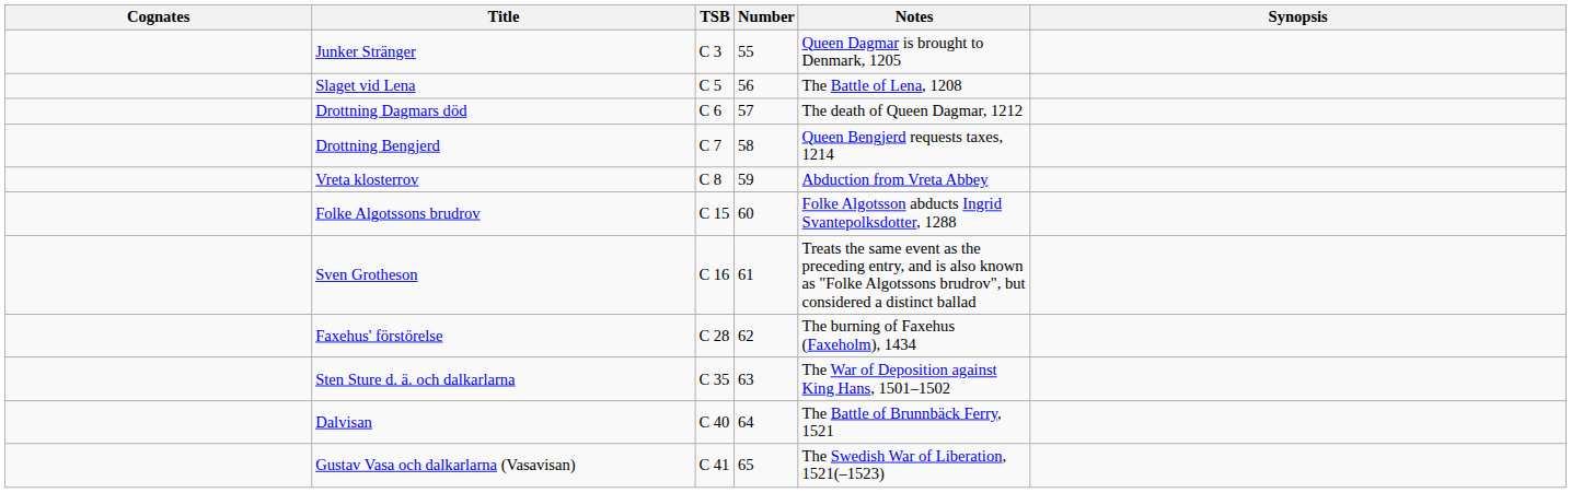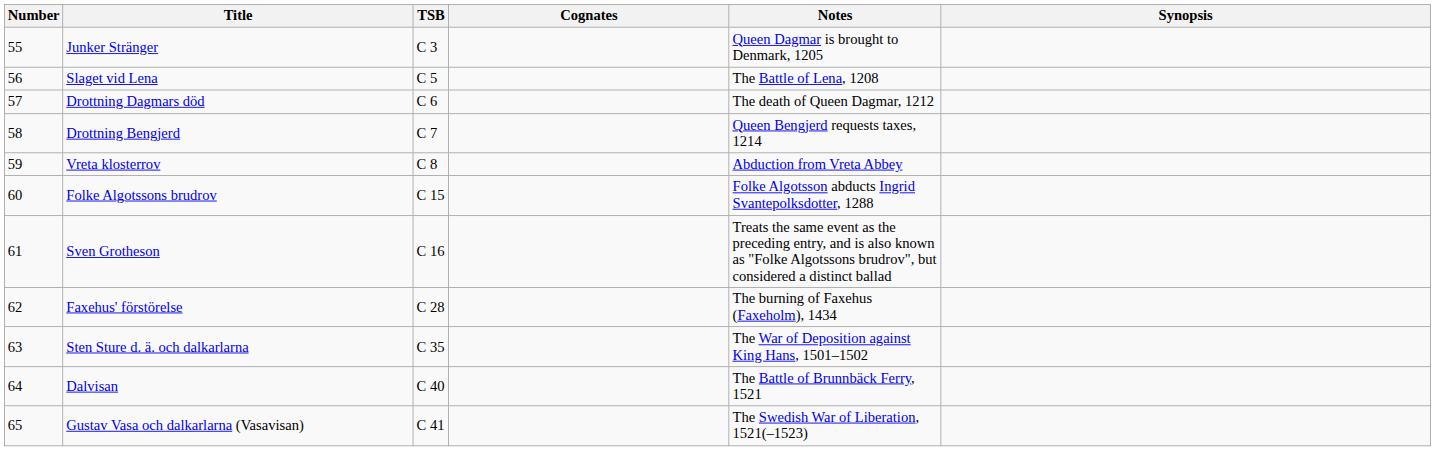columns swapped: Number <-> Cognates
